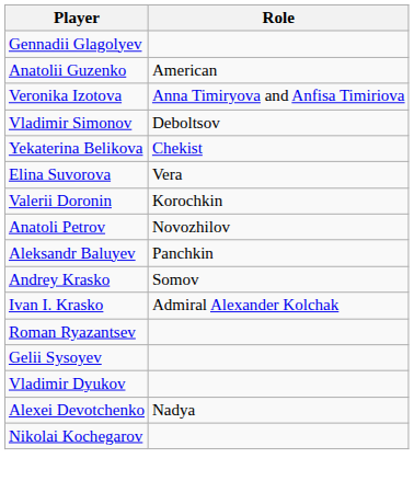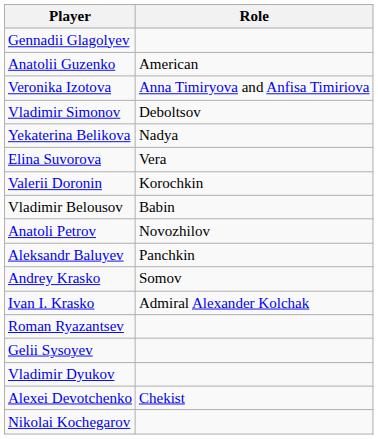Yekaterina Belikova | Role: Chekist -> Nadya
+ row: Vladimir Belousov | Babin
Alexei Devotchenko | Role: Nadya -> Chekist
